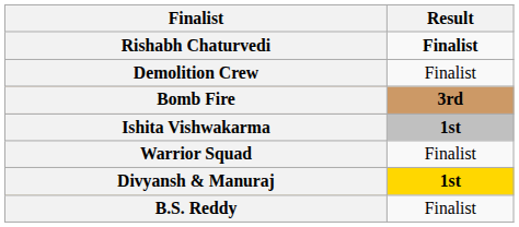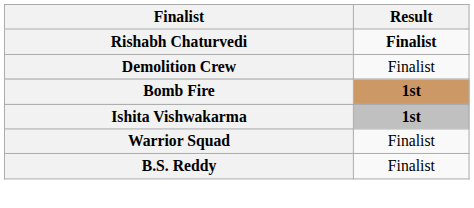Bomb Fire | Result: 3rd -> 1st
- row: Divyansh & Manuraj | 1st
